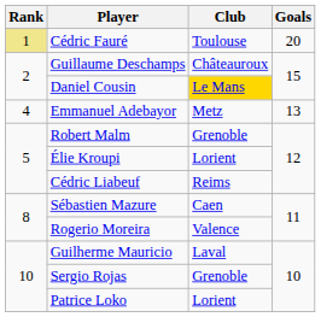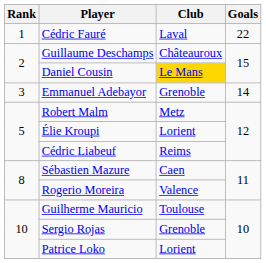Cédric Fauré | Rank: khaki background -> no background
Cédric Fauré | Club: Toulouse -> Laval
Cédric Fauré | Goals: 20 -> 22
Emmanuel Adebayor | Rank: 4 -> 3
Emmanuel Adebayor | Club: Metz -> Grenoble
Emmanuel Adebayor | Goals: 13 -> 14
Robert Malm | Club: Grenoble -> Metz
Guilherme Mauricio | Club: Laval -> Toulouse
